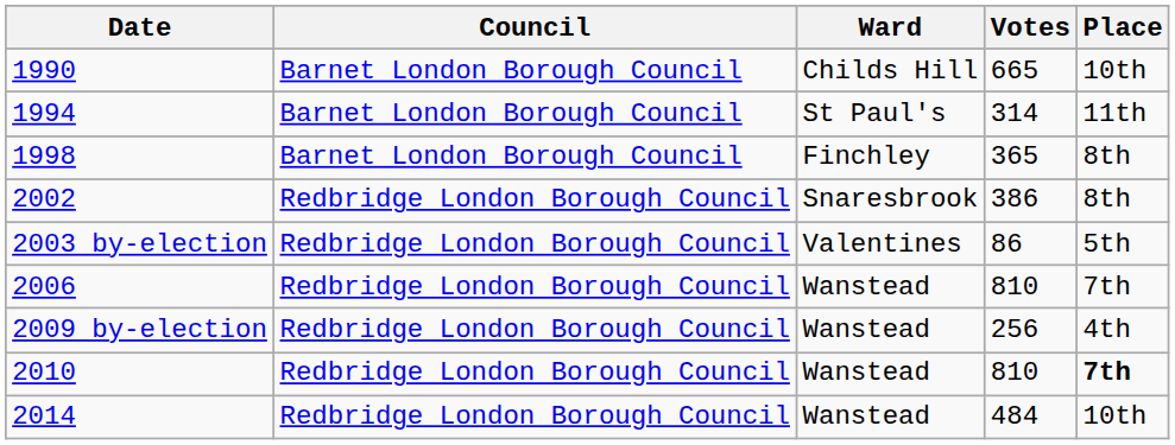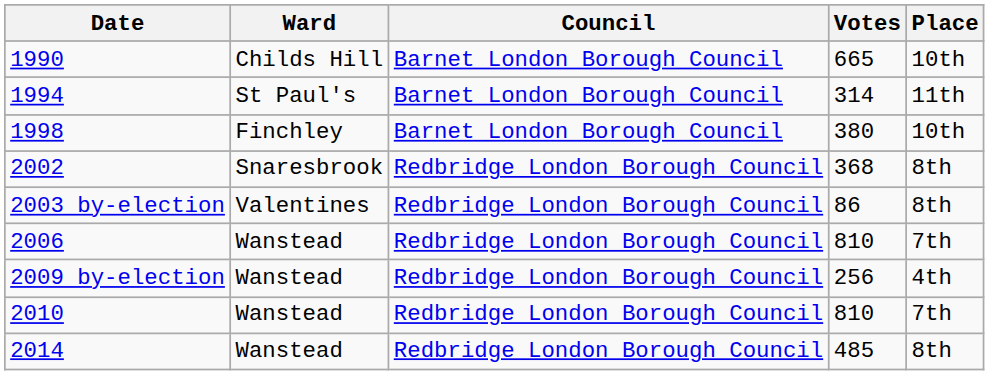columns swapped: Council <-> Ward
1998 | Votes: 365 -> 380
1998 | Place: 8th -> 10th
2002 | Votes: 386 -> 368
2003 by-election | Place: 5th -> 8th
2010 | Place: bold -> normal
2014 | Votes: 484 -> 485
2014 | Place: 10th -> 8th
